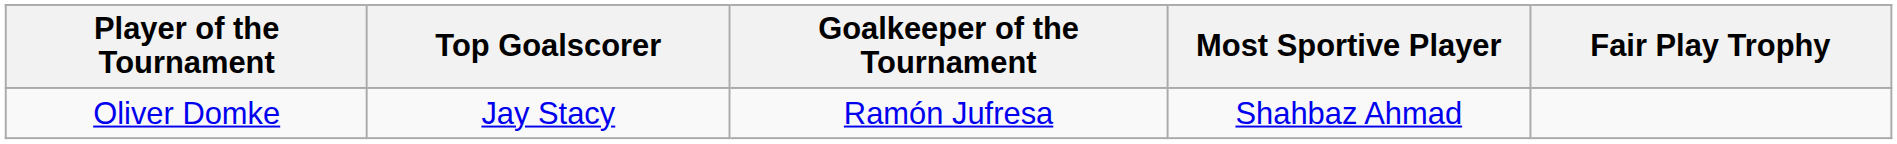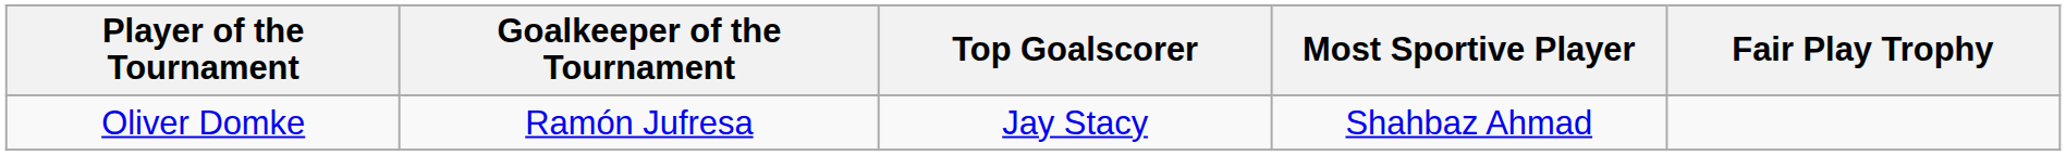columns swapped: Top Goalscorer <-> Goalkeeper of the Tournament
